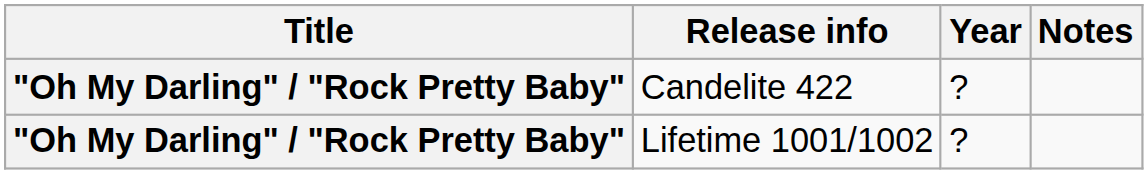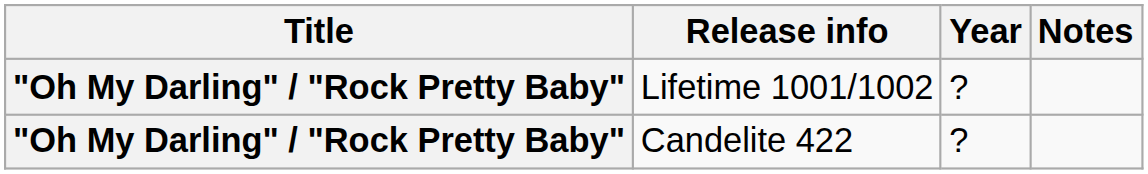rows swapped: Lifetime 1001/1002 <-> Candelite 422
